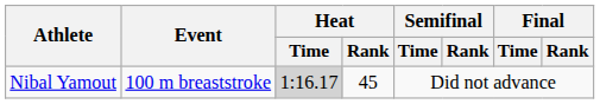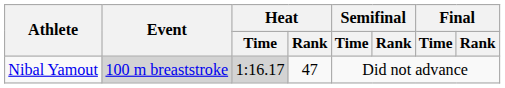Nibal Yamout | Event: no background -> lightgrey background
Nibal Yamout | Heat / Rank: 45 -> 47
